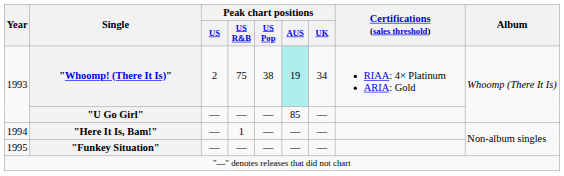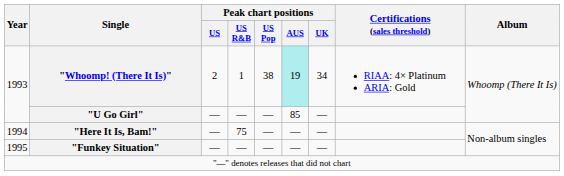"Whoomp! (There It Is)" | Peak chart positions / US R&B: 75 -> 1
"Here It Is, Bam!" | Peak chart positions / US R&B: 1 -> 75
